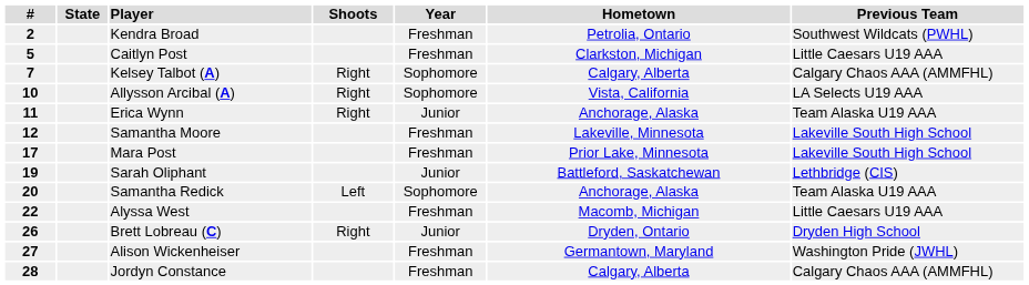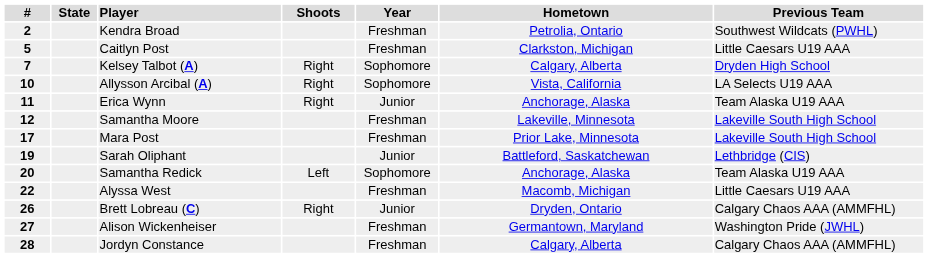Kelsey Talbot (A) | Previous Team: Calgary Chaos AAA (AMMFHL) -> Dryden High School
Brett Lobreau (C) | Previous Team: Dryden High School -> Calgary Chaos AAA (AMMFHL)
